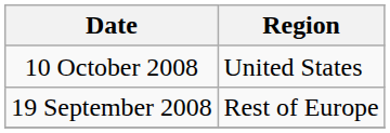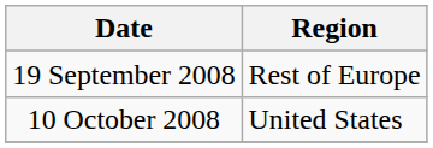rows swapped: 19 September 2008 <-> 10 October 2008
